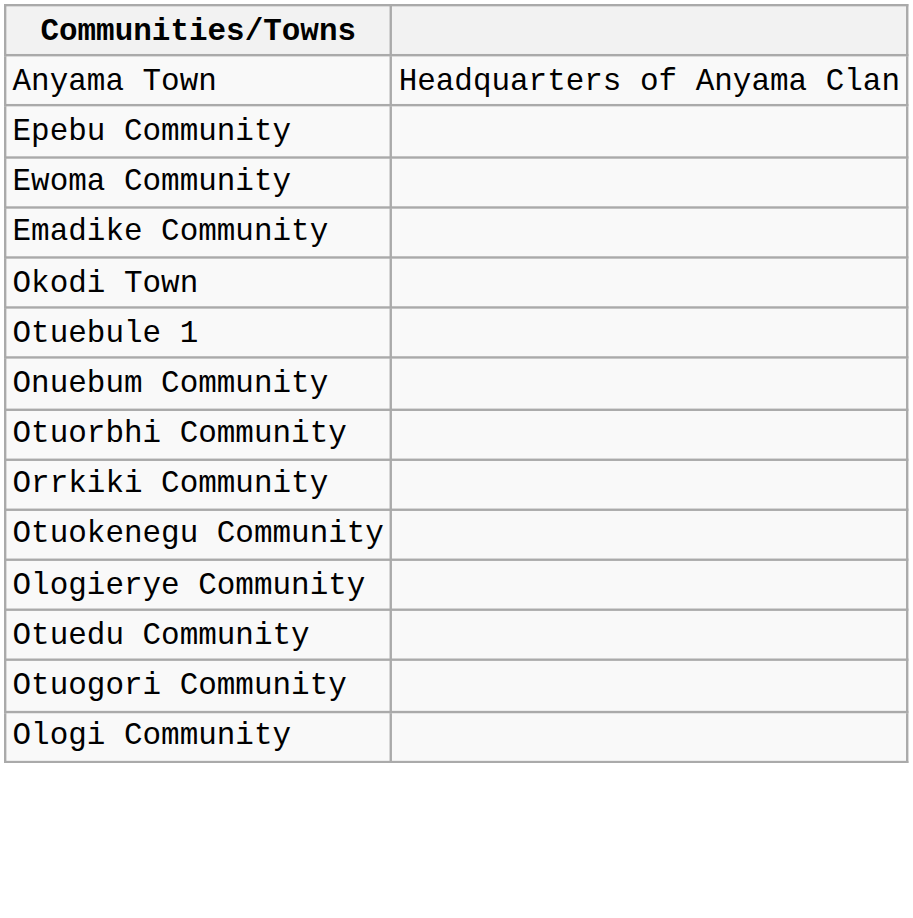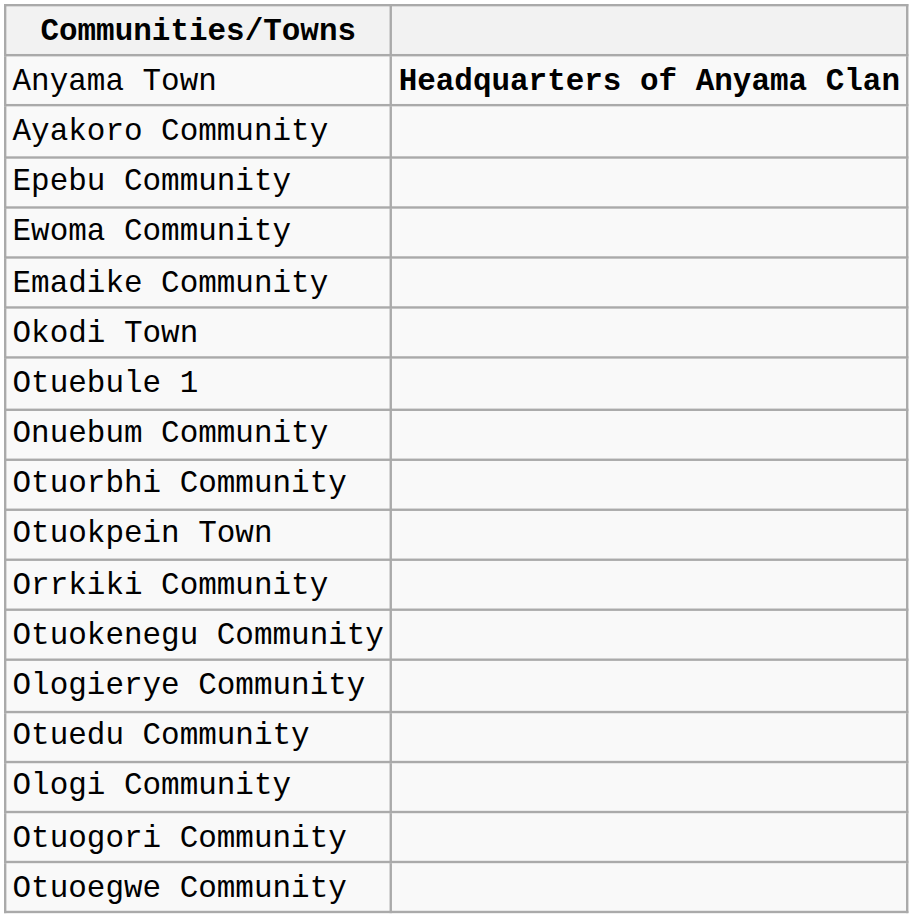Anyama Town | column 2: normal -> bold
+ row: Ayakoro Community
+ row: Otuokpein Town
rows swapped: Ologi Community <-> Otuogori Community
+ row: Otuoegwe Community
